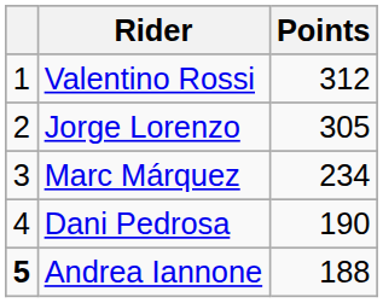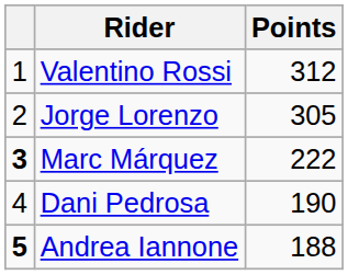Marc Márquez | column 1: normal -> bold
Marc Márquez | Points: 234 -> 222
